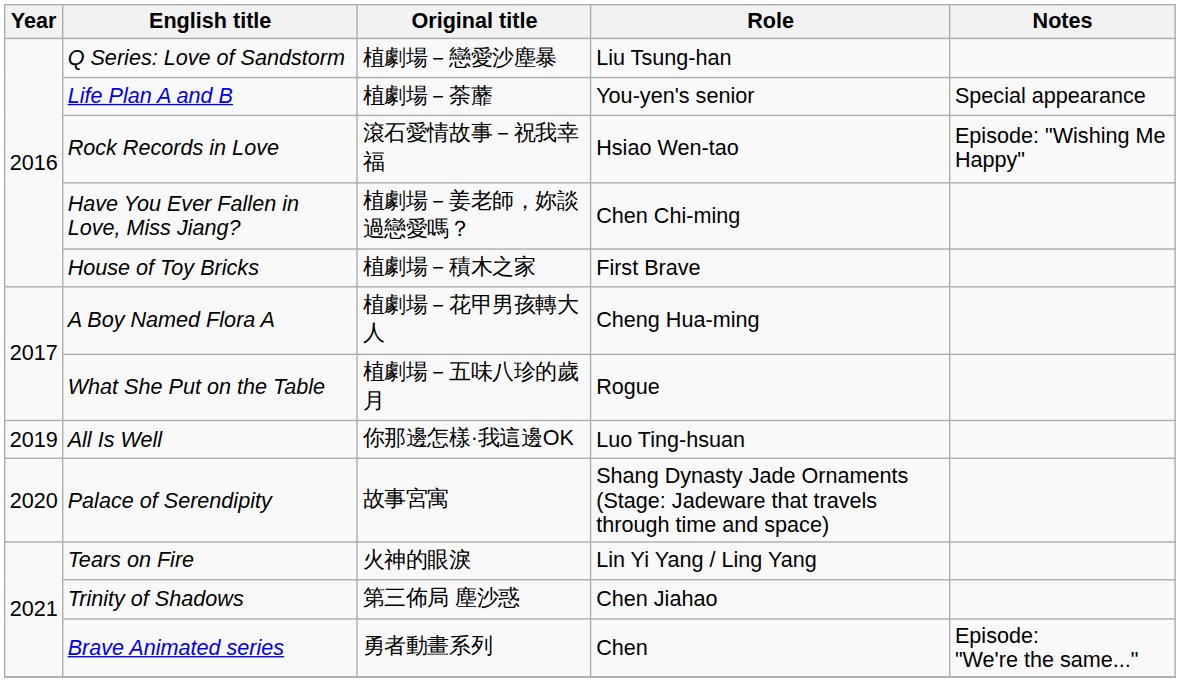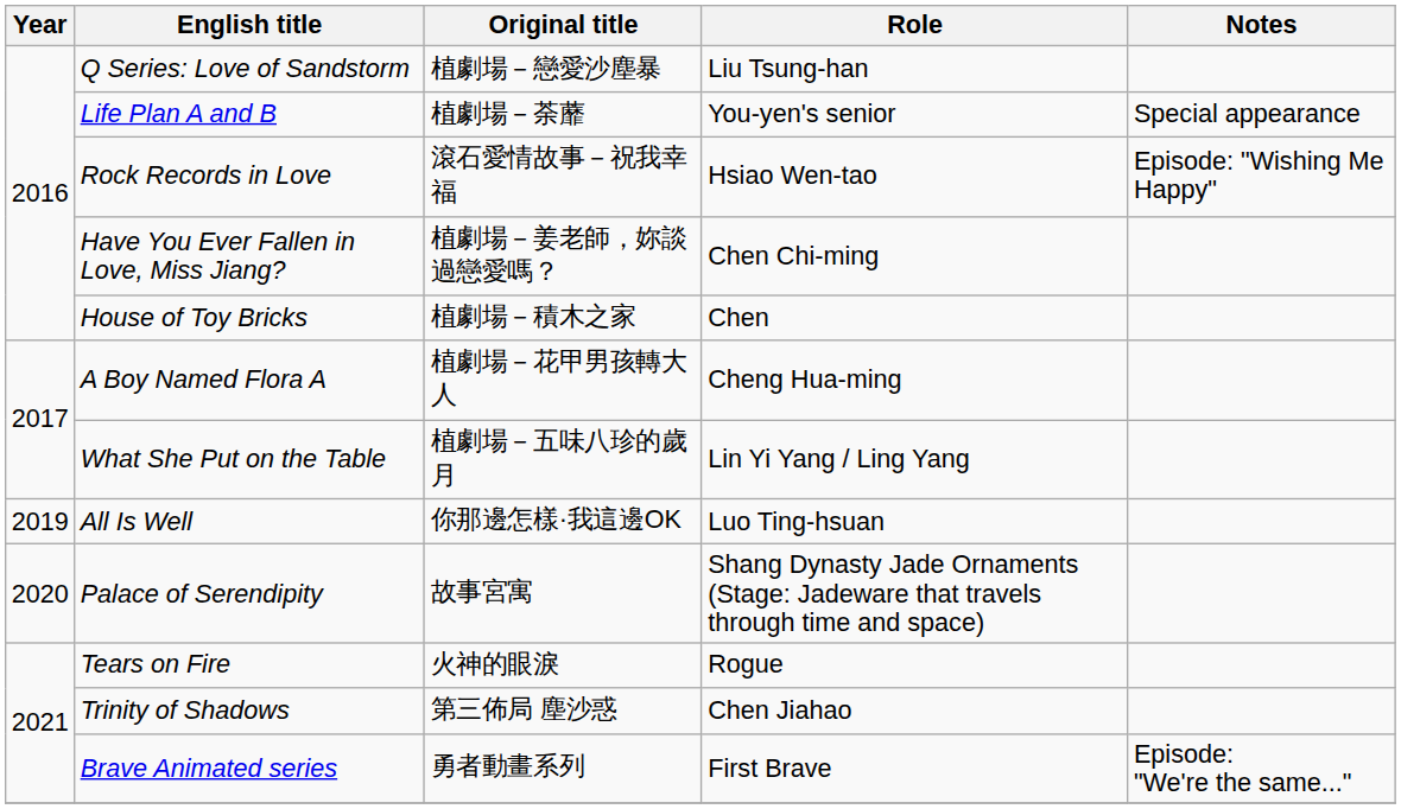House of Toy Bricks | Role: First Brave -> Chen
What She Put on the Table | Role: Rogue -> Lin Yi Yang / Ling Yang
Tears on Fire | Role: Lin Yi Yang / Ling Yang -> Rogue
Brave Animated series | Role: Chen -> First Brave
